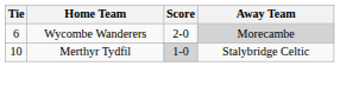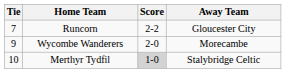+ row: 7 | Runcorn | 2-2 | Gloucester City
Wycombe Wanderers | Tie: 6 -> 9
Wycombe Wanderers | Away Team: lightgrey background -> no background
